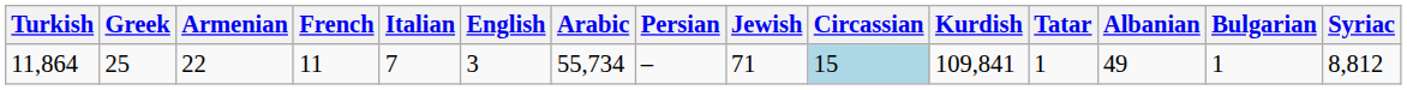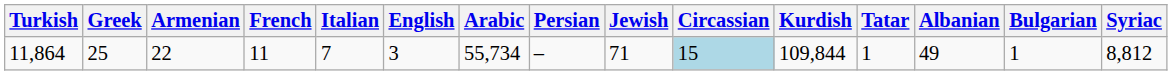11,864 | Kurdish: 109,841 -> 109,844
